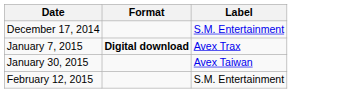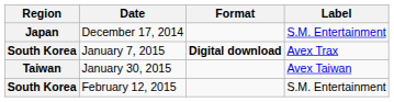+ column: Region | Japan | South Korea | Taiwan | South Korea
